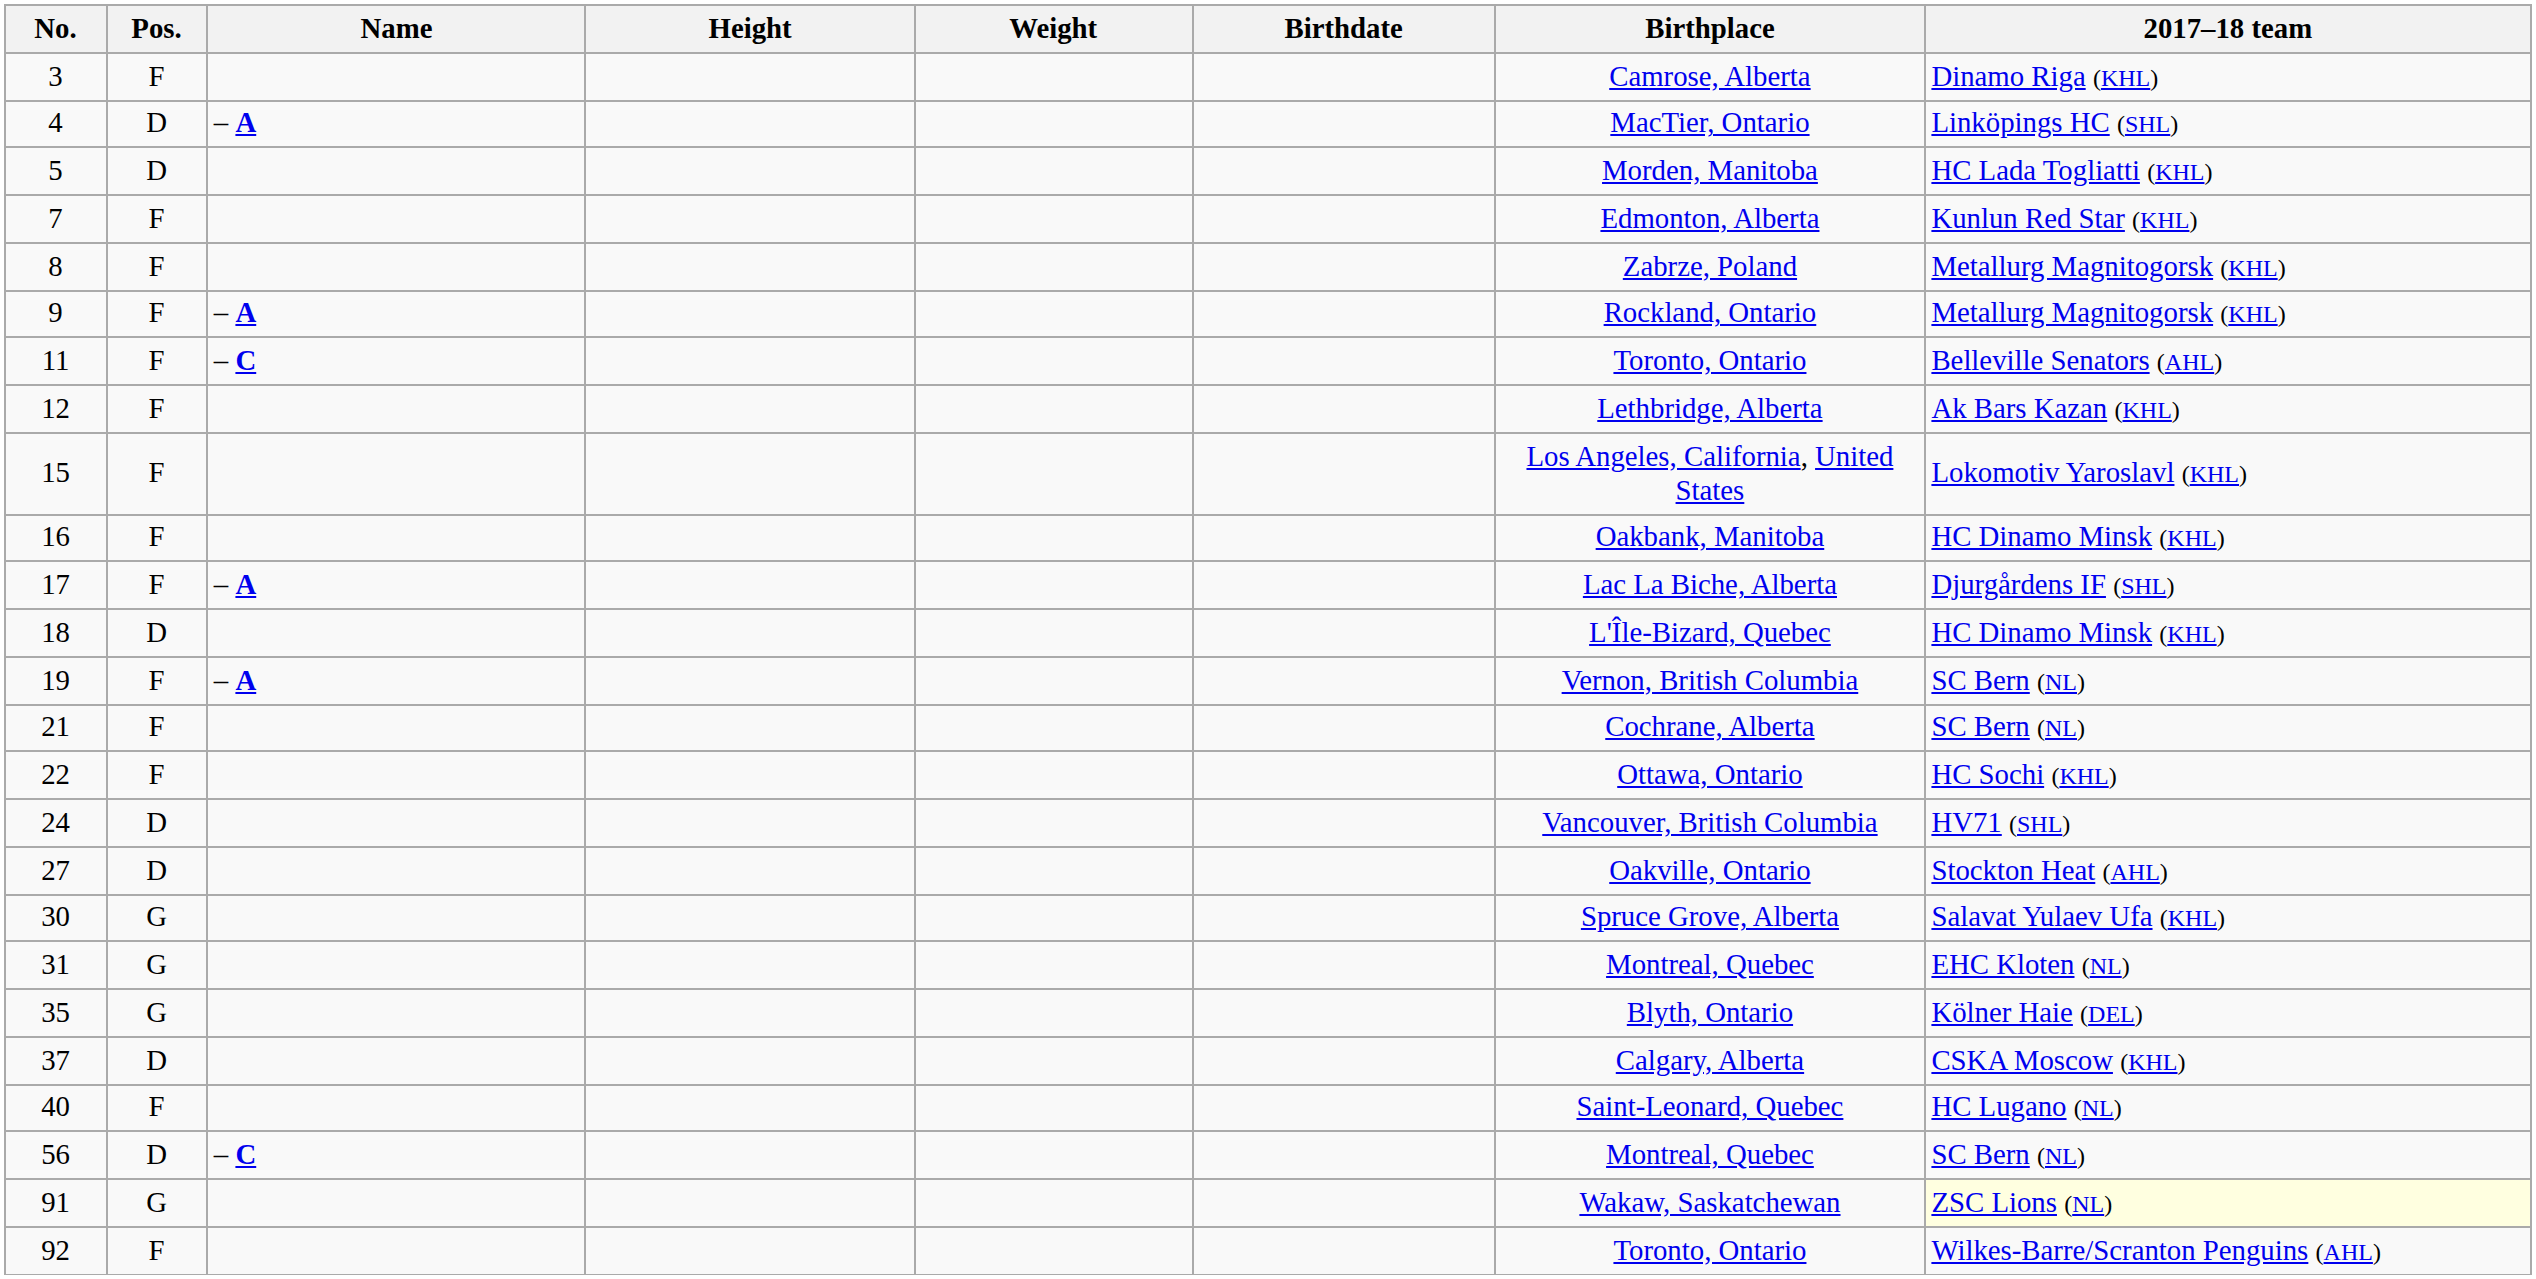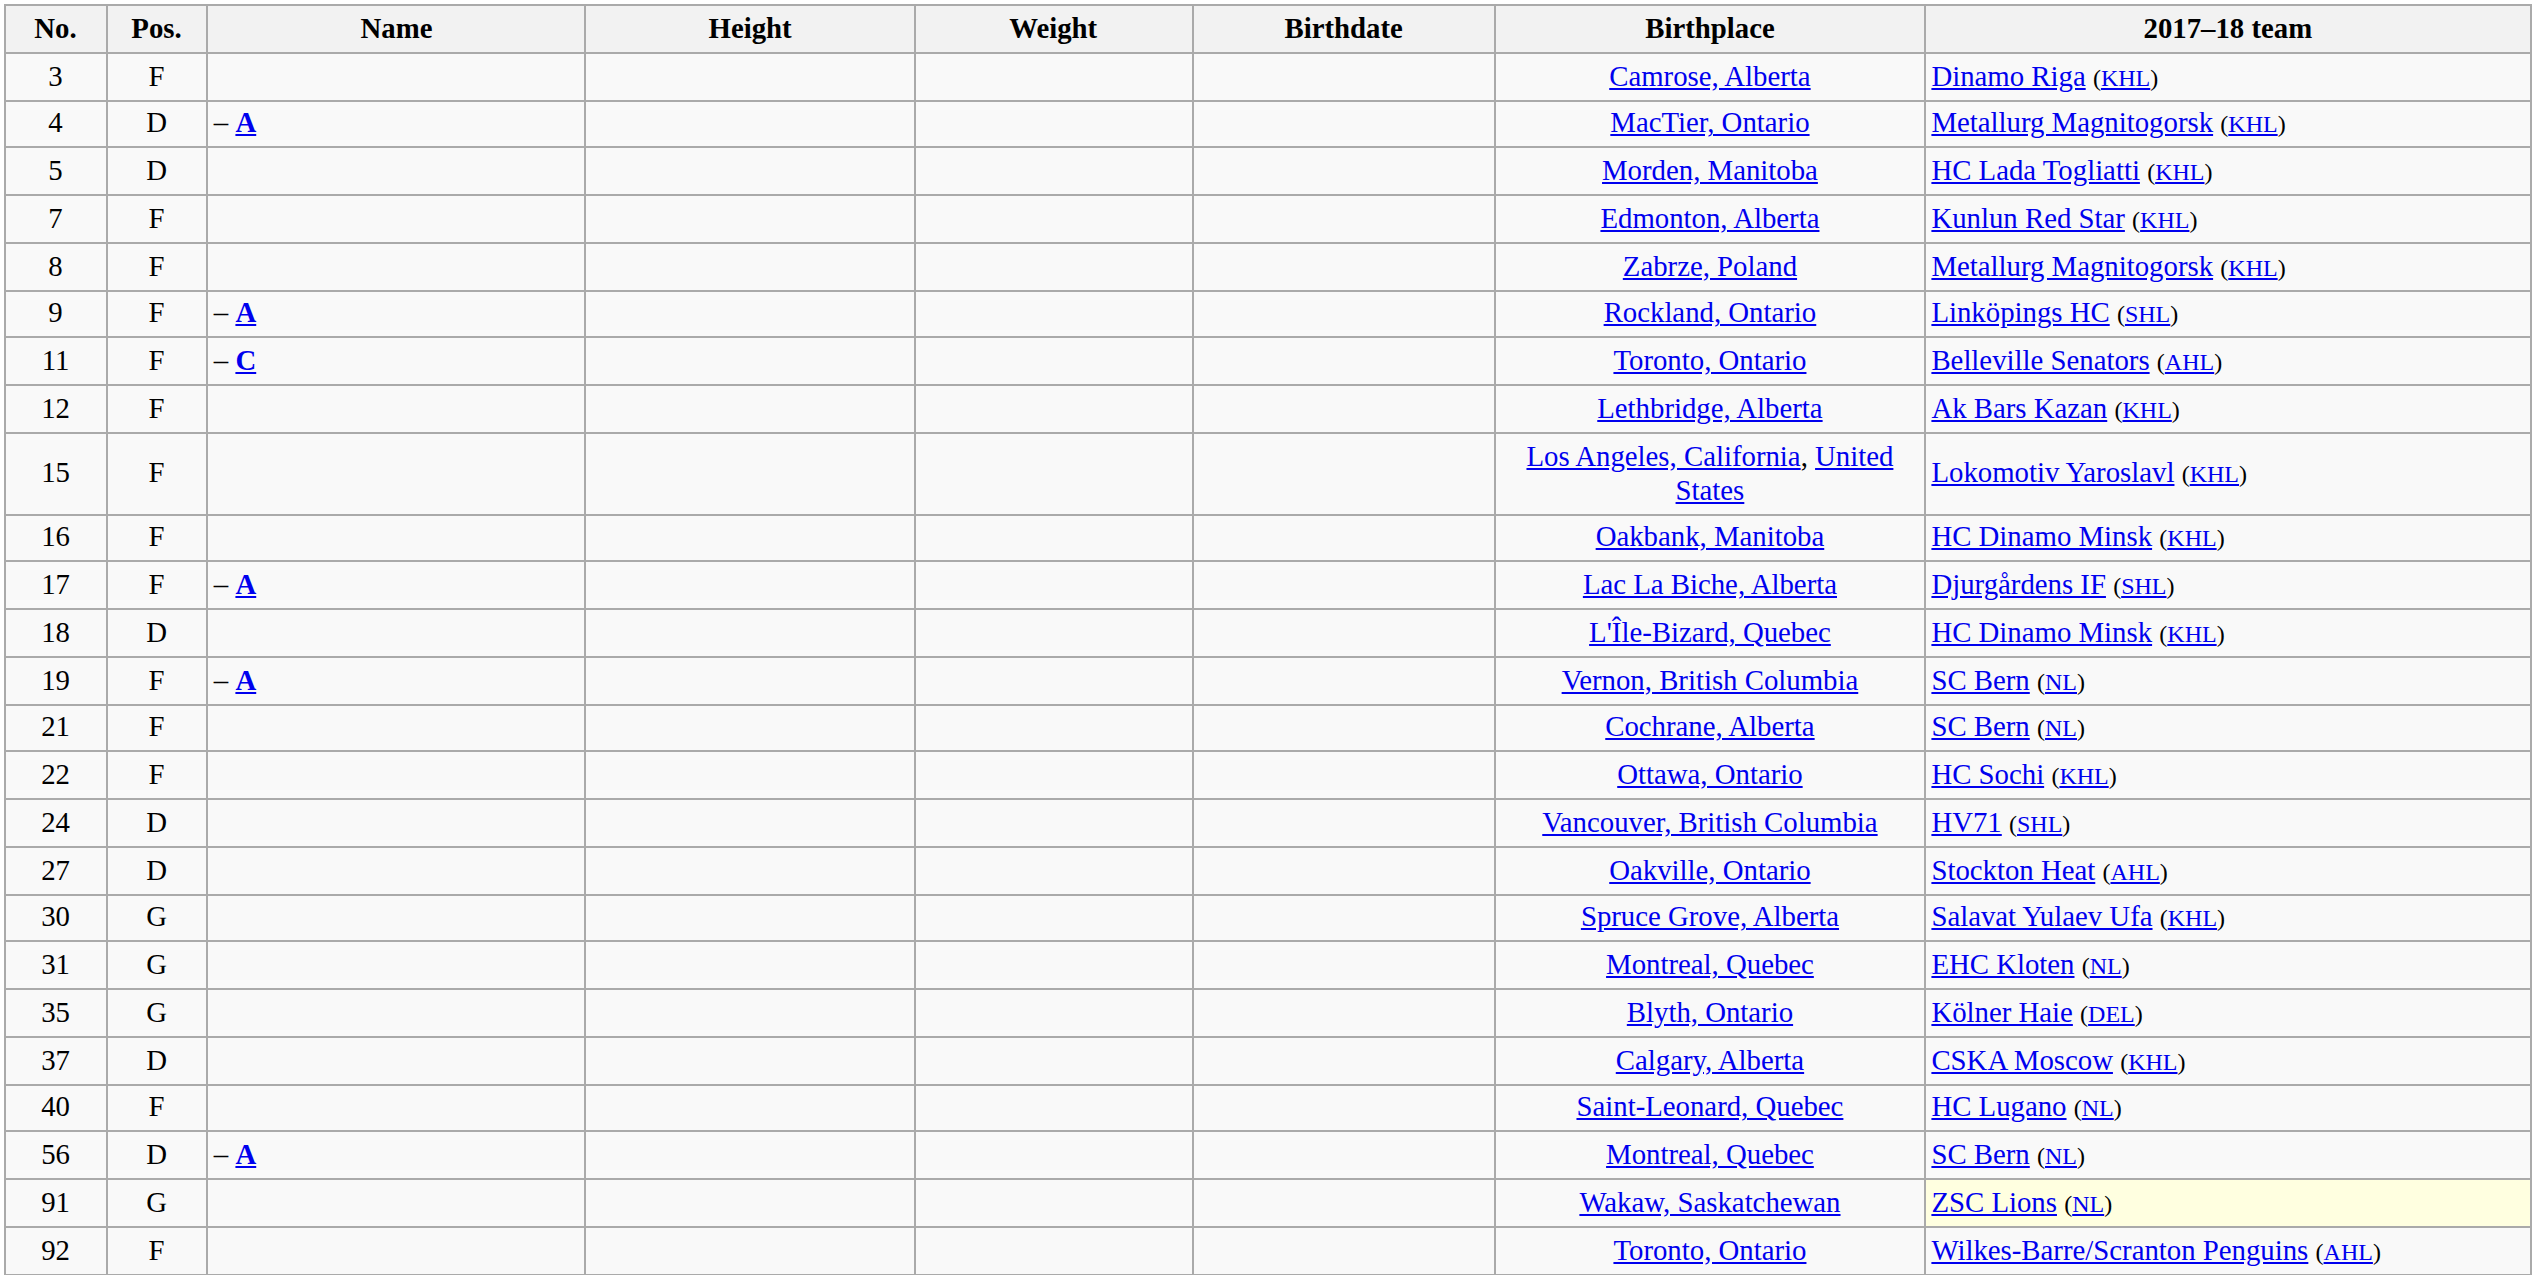4 | 2017–18 team: Linköpings HC (SHL) -> Metallurg Magnitogorsk (KHL)
9 | 2017–18 team: Metallurg Magnitogorsk (KHL) -> Linköpings HC (SHL)
56 | Name: – C -> – A
